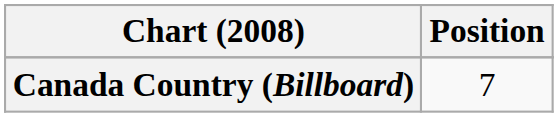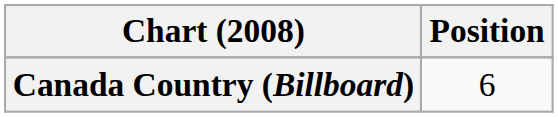Canada Country (Billboard) | Position: 7 -> 6
